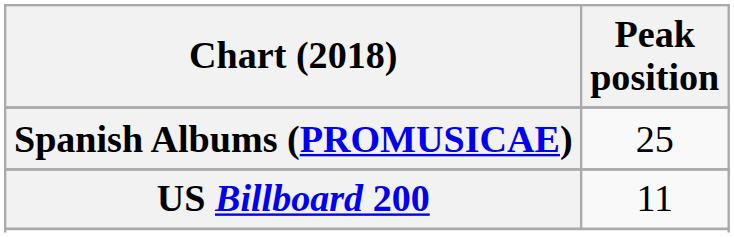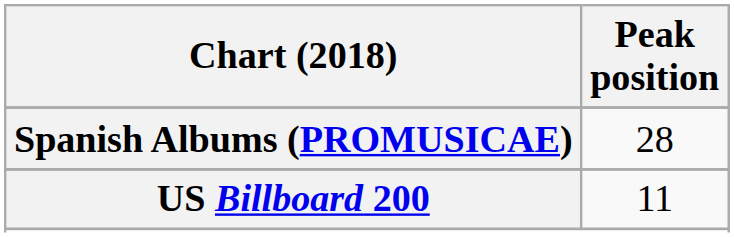Spanish Albums (PROMUSICAE) | Peak position: 25 -> 28
